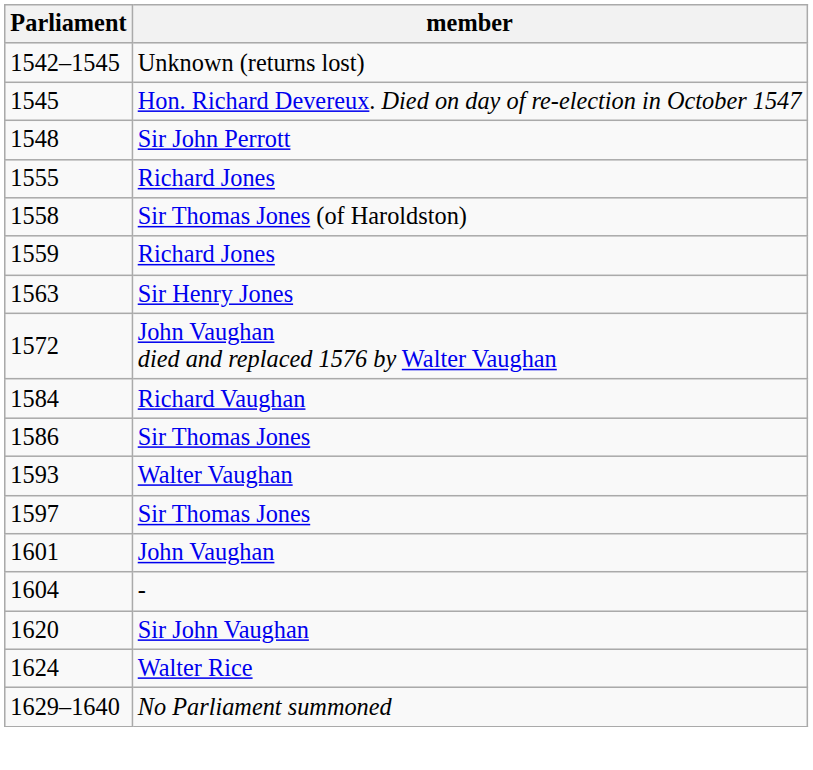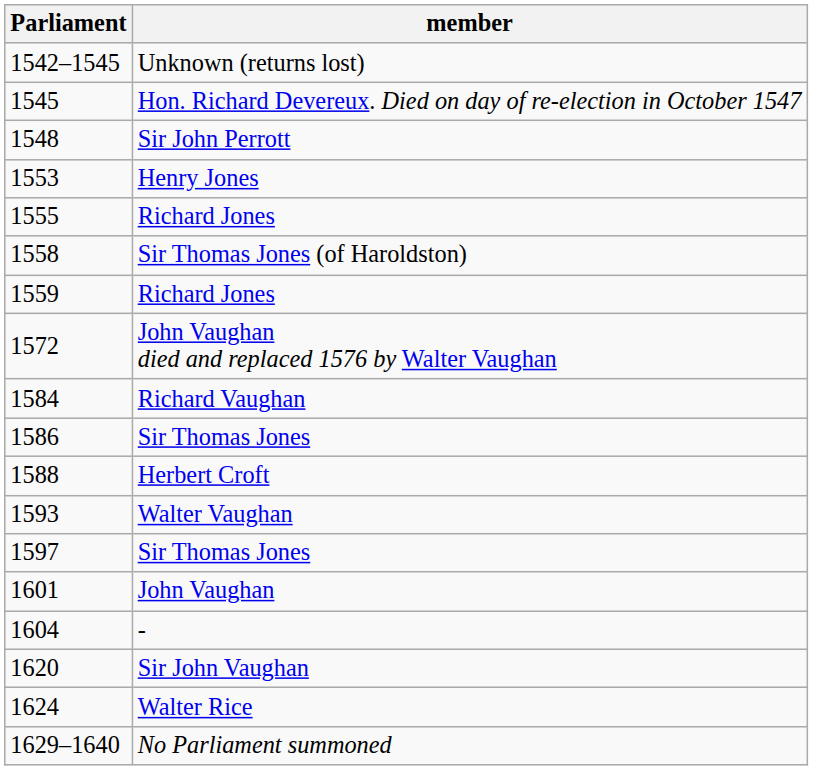+ row: 1553 | Henry Jones
- row: 1563 | Sir Henry Jones
+ row: 1588 | Herbert Croft
